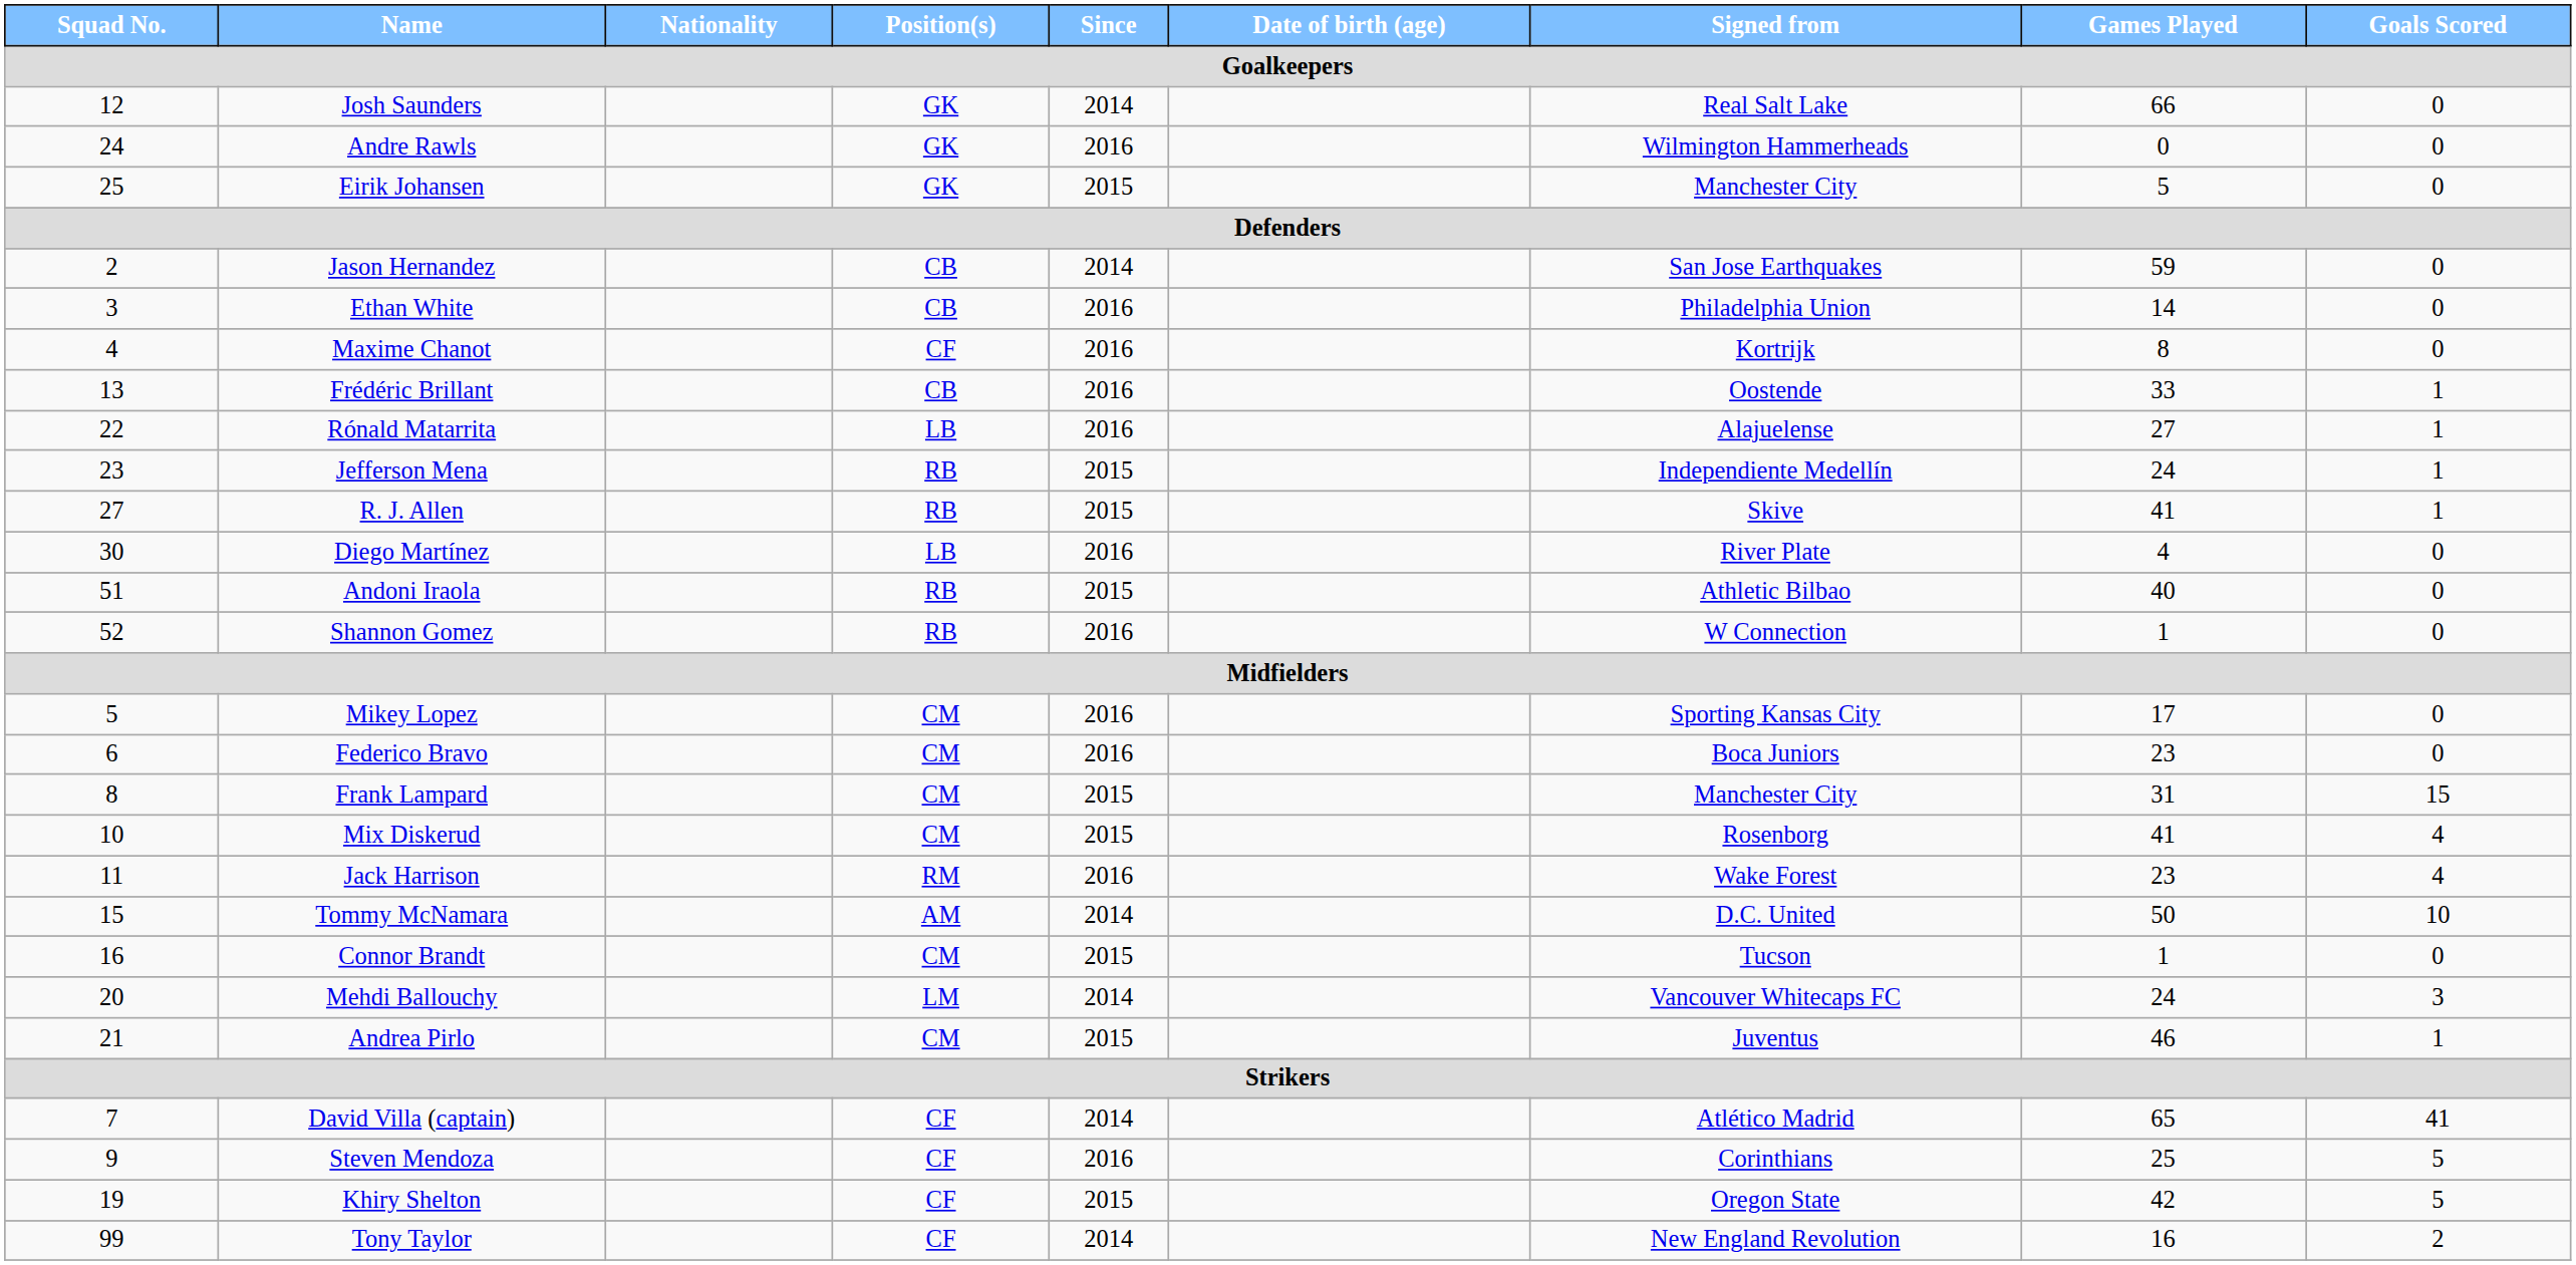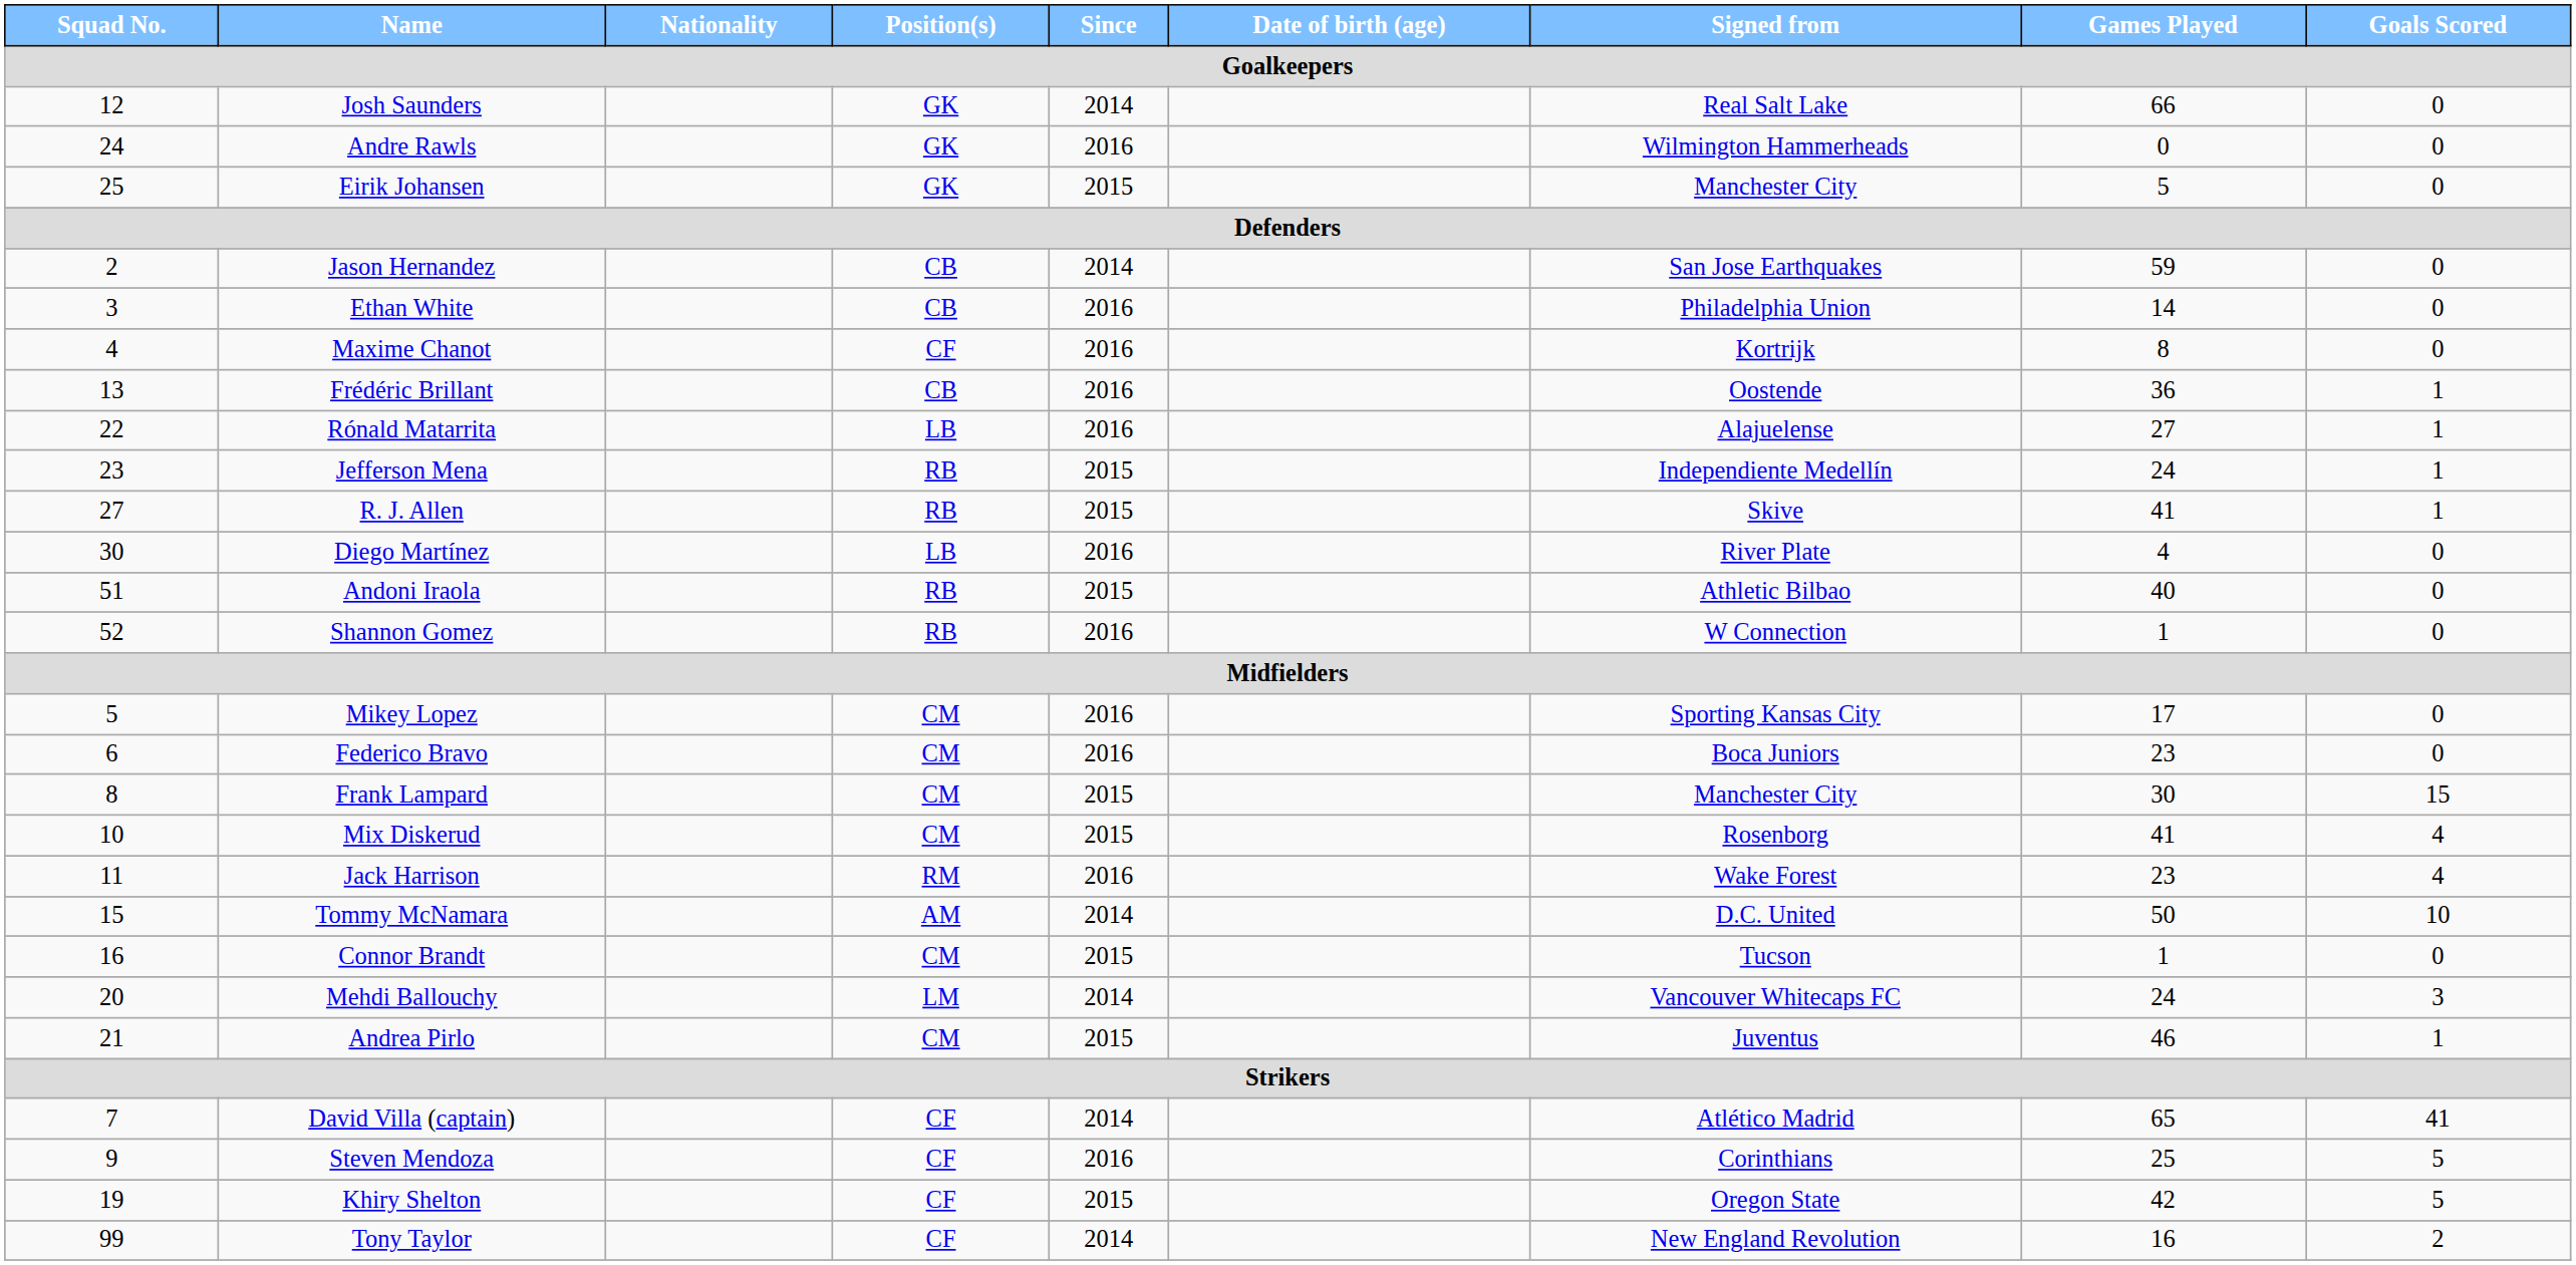Frédéric Brillant | Games Played / Goalkeepers: 33 -> 36
Frank Lampard | Games Played / Goalkeepers: 31 -> 30
